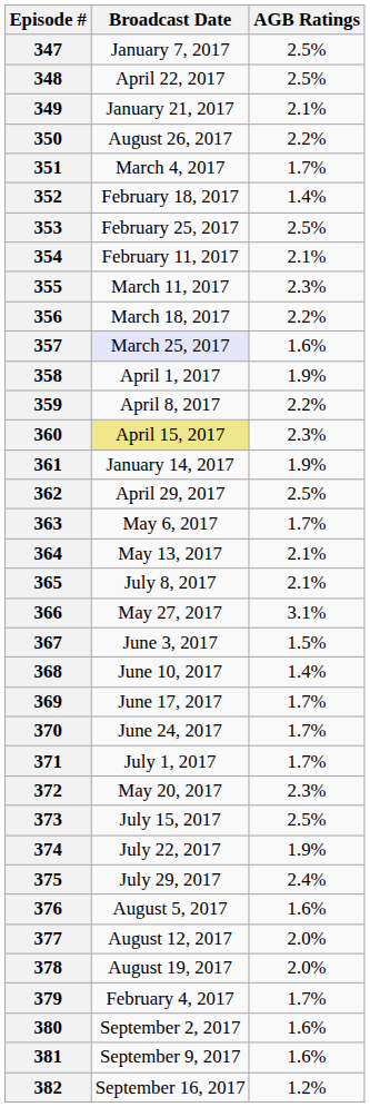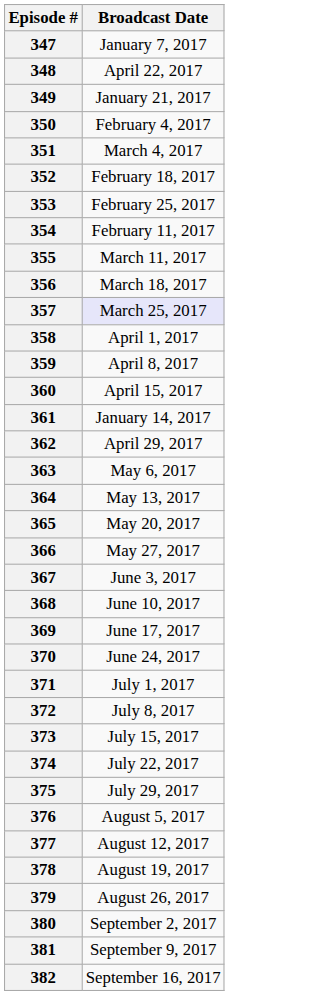- column: AGB Ratings | 2.5% | 2.5% | 2.1% | 2.2% | 1.7% | 1.4% | 2.5% | 2.1% | 2.3% | 2.2% | 1.6% | 1.9% | 2.2% | 2.3% | 1.9% | 2.5% | 1.7% | 2.1% | 2.1% | 3.1% | 1.5% | 1.4% | 1.7% | 1.7% | 1.7% | 2.3% | 2.5% | 1.9% | 2.4% | 1.6% | 2.0% | 2.0% | 1.7% | 1.6% | 1.6% | 1.2%
350 | Broadcast Date: August 26, 2017 -> February 4, 2017
360 | Broadcast Date: khaki background -> no background
365 | Broadcast Date: July 8, 2017 -> May 20, 2017
372 | Broadcast Date: May 20, 2017 -> July 8, 2017
379 | Broadcast Date: February 4, 2017 -> August 26, 2017
